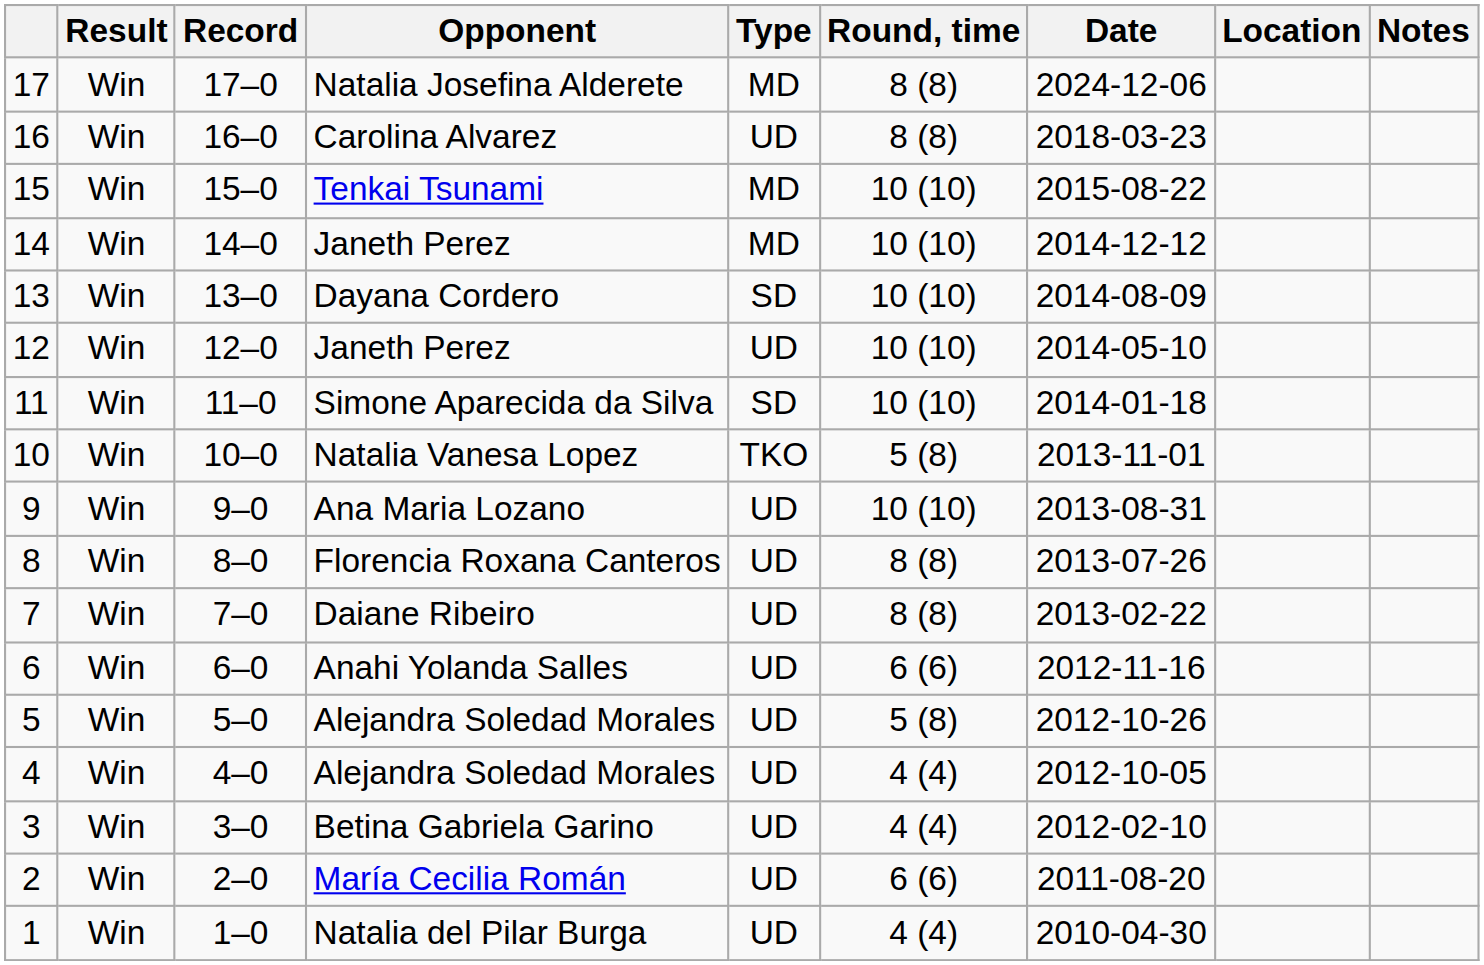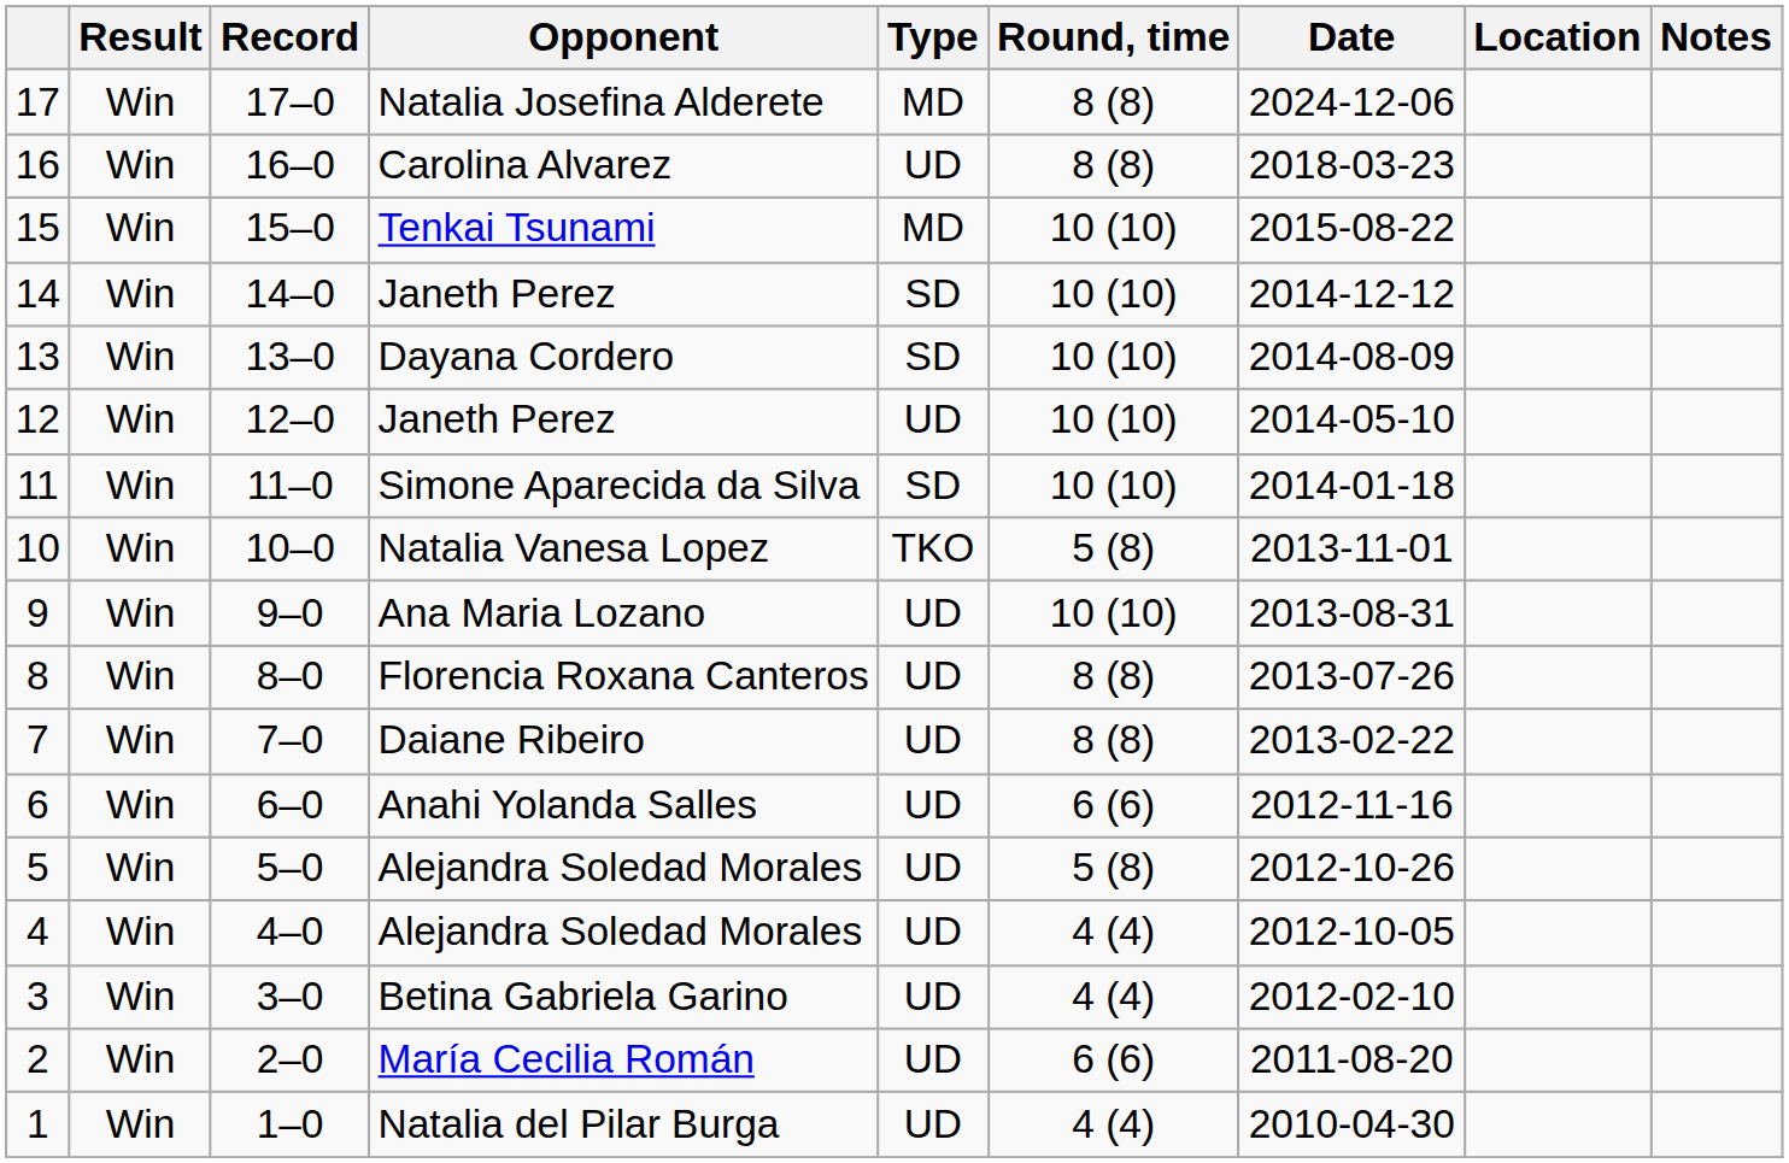14 | Type: MD -> SD
